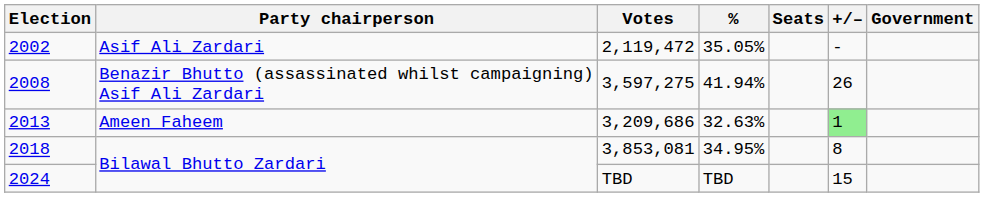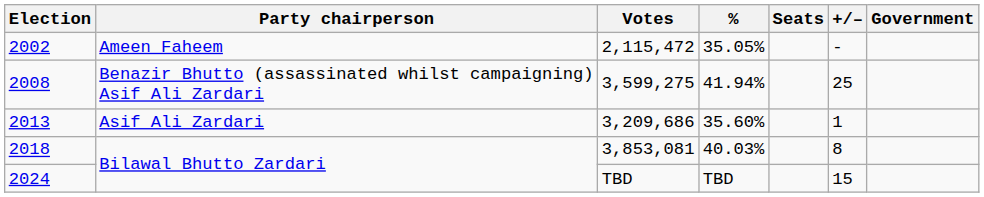2002 | Party chairperson: Asif Ali Zardari -> Ameen Faheem
2002 | Votes: 2,119,472 -> 2,115,472
2008 | Votes: 3,597,275 -> 3,599,275
2008 | +/–: 26 -> 25
2013 | Party chairperson: Ameen Faheem -> Asif Ali Zardari
2013 | %: 32.63% -> 35.60%
2013 | +/–: lightgreen background -> no background
2018 | %: 34.95% -> 40.03%
